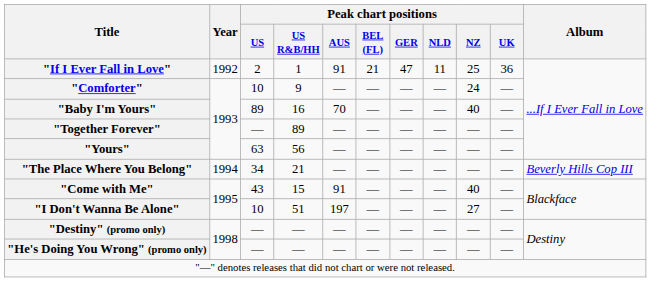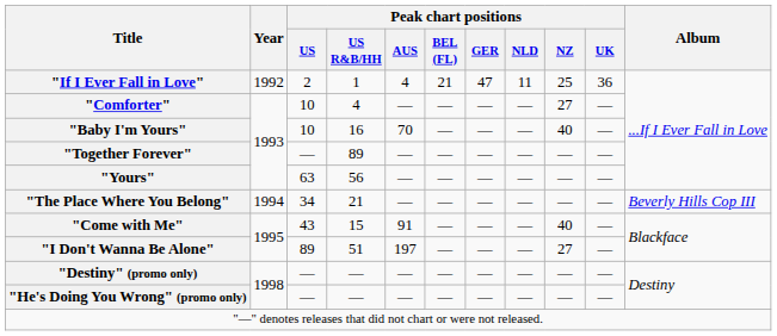"If I Ever Fall in Love" | Peak chart positions / AUS: 91 -> 4
"Comforter" | Peak chart positions / US R&B/HH: 9 -> 4
"Comforter" | Peak chart positions / NZ: 24 -> 27
"Baby I'm Yours" | Peak chart positions / US: 89 -> 10
"I Don't Wanna Be Alone" | Peak chart positions / US: 10 -> 89
